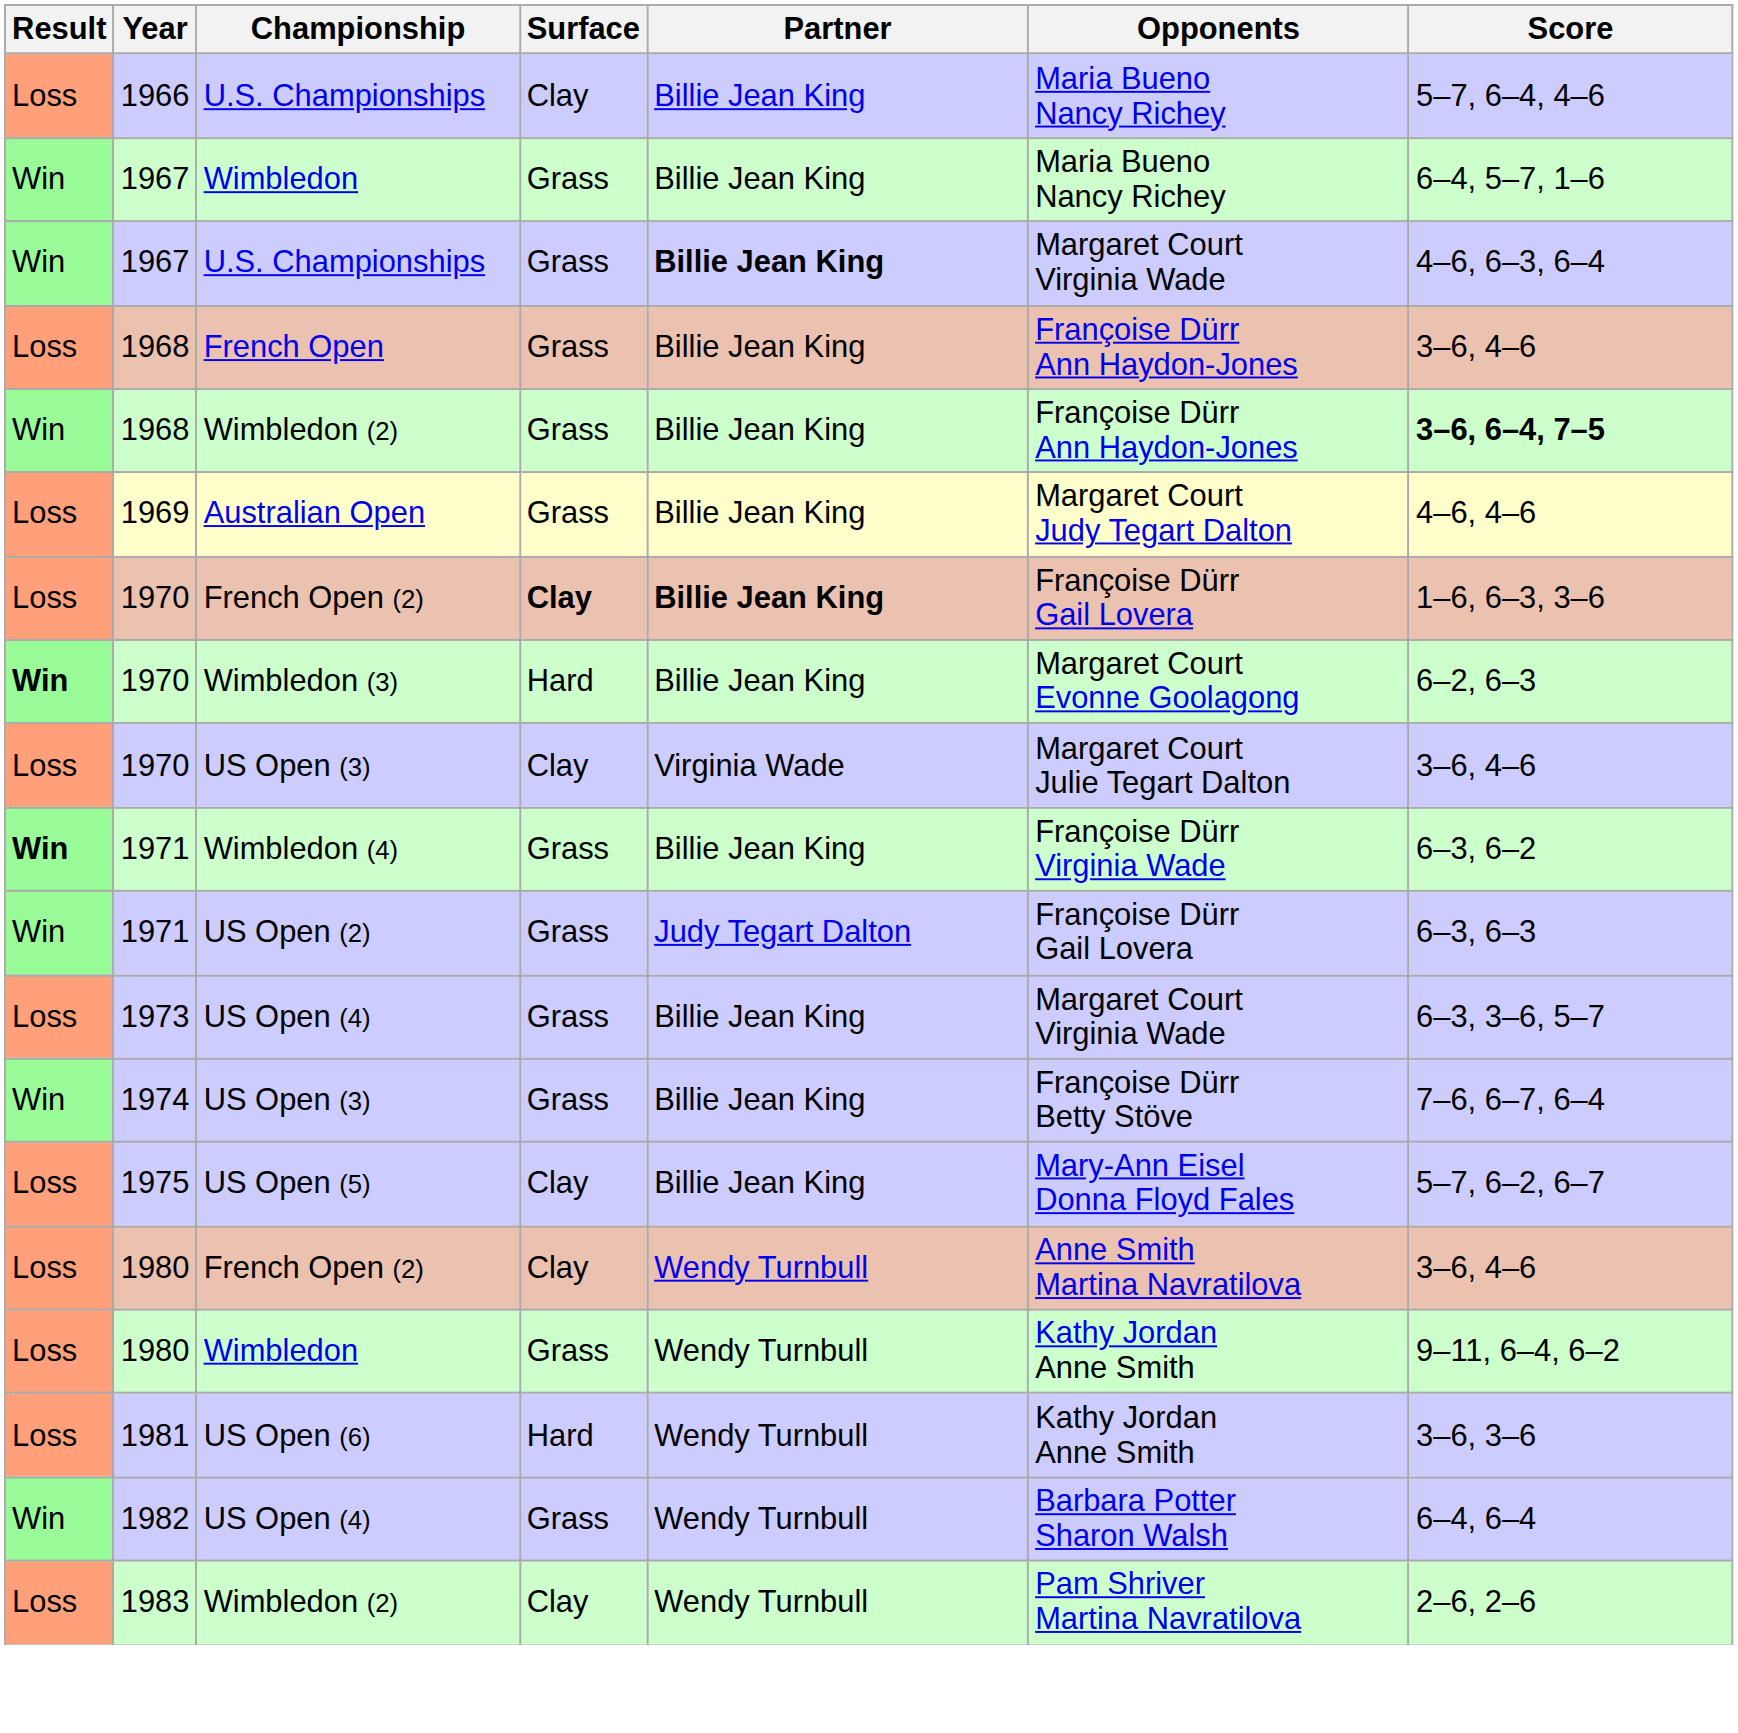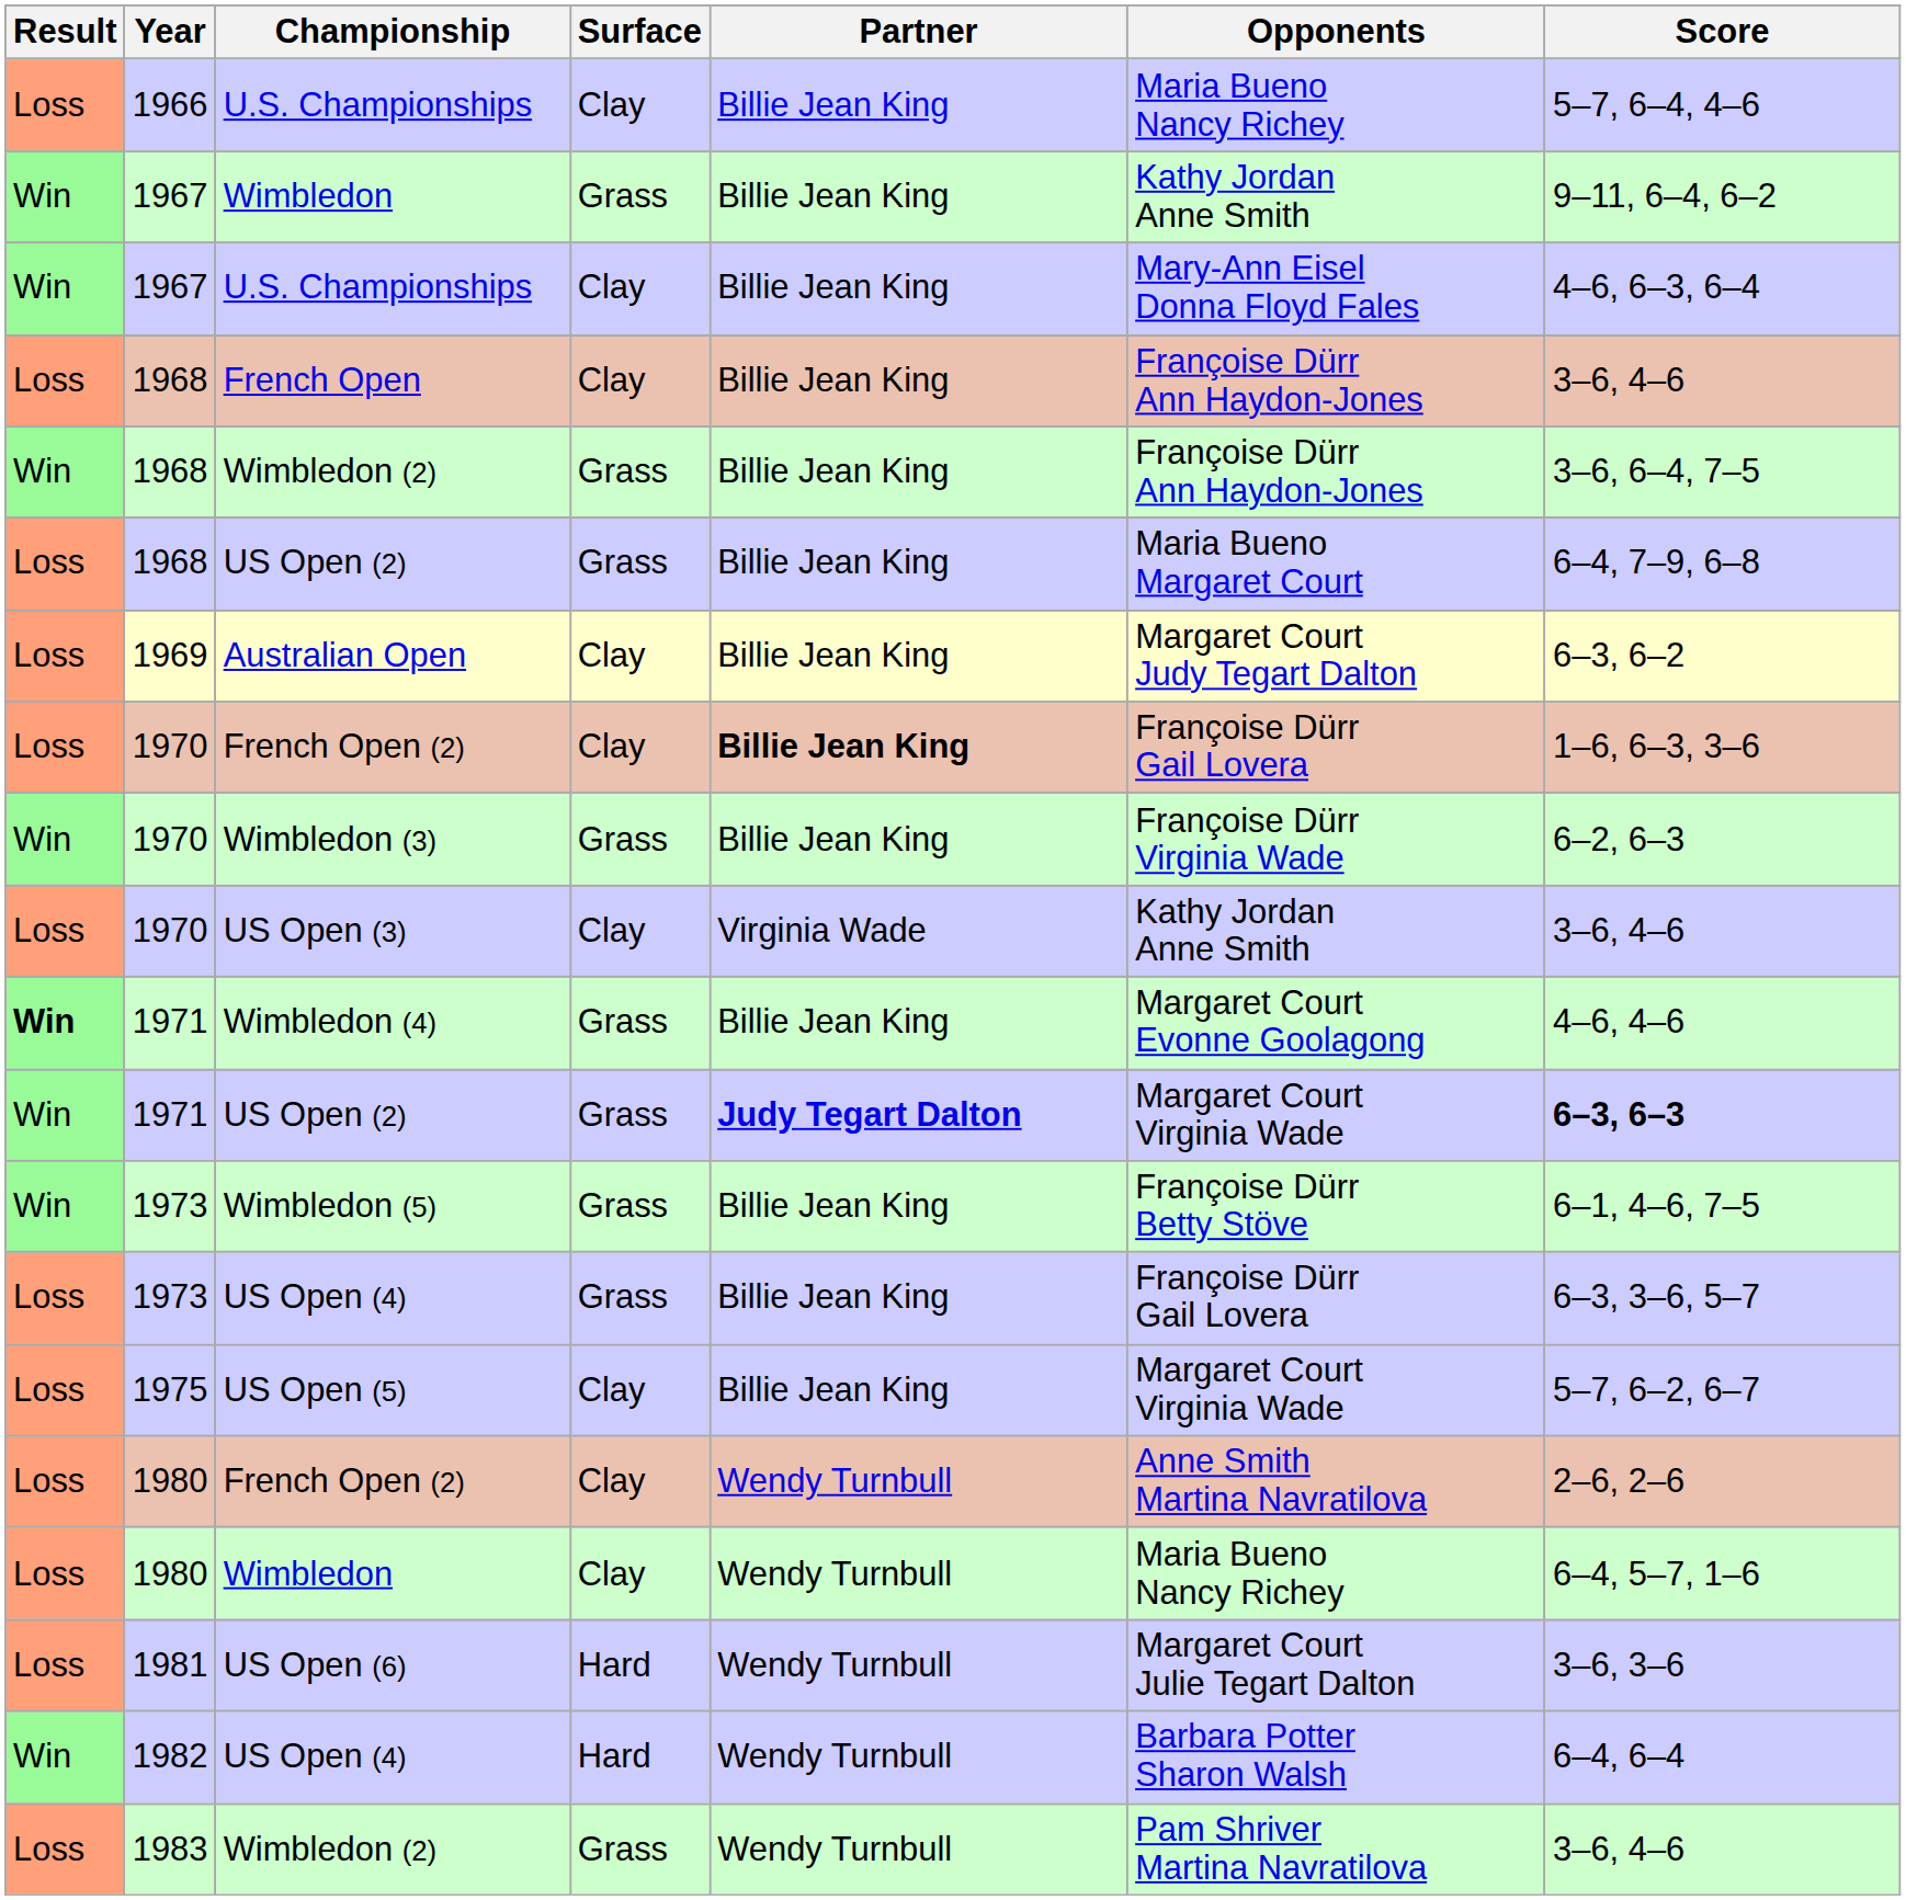1967 / Wimbledon | Opponents: Maria Bueno Nancy Richey -> Kathy Jordan Anne Smith
1967 / Wimbledon | Score: 6–4, 5–7, 1–6 -> 9–11, 6–4, 6–2
1967 / U.S. Championships | Surface: Grass -> Clay
1967 / U.S. Championships | Partner: bold -> normal
1967 / U.S. Championships | Opponents: Margaret Court Virginia Wade -> Mary-Ann Eisel Donna Floyd Fales
French Open | Surface: Grass -> Clay
1968 / Wimbledon (2) | Score: bold -> normal
+ row: Loss | 1968 | US Open (2) | Grass | Billie Jean King | Maria Bueno Margaret Court | 6–4, 7–9, 6–8
Australian Open | Surface: Grass -> Clay
Australian Open | Score: 4–6, 4–6 -> 6–3, 6–2
1970 / French Open (2) | Surface: bold -> normal
Wimbledon (3) | Result: bold -> normal
Wimbledon (3) | Surface: Hard -> Grass
Wimbledon (3) | Opponents: Margaret Court Evonne Goolagong -> Françoise Dürr Virginia Wade
1970 / US Open (3) | Opponents: Margaret Court Julie Tegart Dalton -> Kathy Jordan Anne Smith
Wimbledon (4) | Opponents: Françoise Dürr Virginia Wade -> Margaret Court Evonne Goolagong
Wimbledon (4) | Score: 6–3, 6–2 -> 4–6, 4–6
1971 / US Open (2) | Partner: normal -> bold
1971 / US Open (2) | Opponents: Françoise Dürr Gail Lovera -> Margaret Court Virginia Wade
1971 / US Open (2) | Score: normal -> bold
+ row: Win | 1973 | Wimbledon (5) | Grass | Billie Jean King | Françoise Dürr Betty Stöve | 6–1, 4–6, 7–5
1973 / US Open (4) | Opponents: Margaret Court Virginia Wade -> Françoise Dürr Gail Lovera
- row: Win | 1974 | US Open (3) | Grass | Billie Jean King | Françoise Dürr Betty Stöve | 7–6, 6–7, 6–4
US Open (5) | Opponents: Mary-Ann Eisel Donna Floyd Fales -> Margaret Court Virginia Wade
1980 / French Open (2) | Score: 3–6, 4–6 -> 2–6, 2–6
1980 / Wimbledon | Surface: Grass -> Clay
1980 / Wimbledon | Opponents: Kathy Jordan Anne Smith -> Maria Bueno Nancy Richey
1980 / Wimbledon | Score: 9–11, 6–4, 6–2 -> 6–4, 5–7, 1–6
US Open (6) | Opponents: Kathy Jordan Anne Smith -> Margaret Court Julie Tegart Dalton
1982 / US Open (4) | Surface: Grass -> Hard
1983 / Wimbledon (2) | Surface: Clay -> Grass
1983 / Wimbledon (2) | Score: 2–6, 2–6 -> 3–6, 4–6
